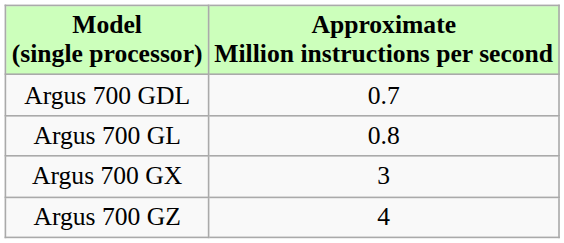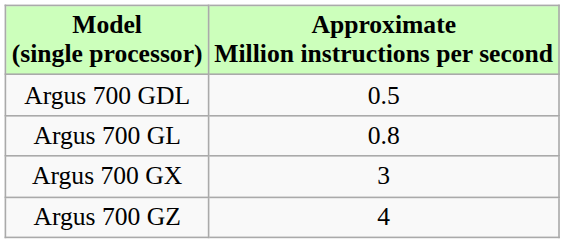Argus 700 GDL | Approximate Million instructions per second: 0.7 -> 0.5
